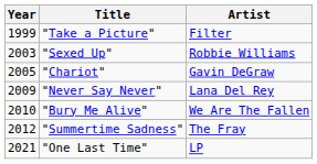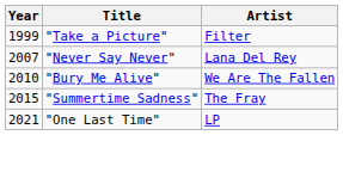- row: 2003 | "Sexed Up" | Robbie Williams
- row: 2005 | "Chariot" | Gavin DeGraw
"Never Say Never" | Year: 2009 -> 2007
"Summertime Sadness" | Year: 2012 -> 2015
